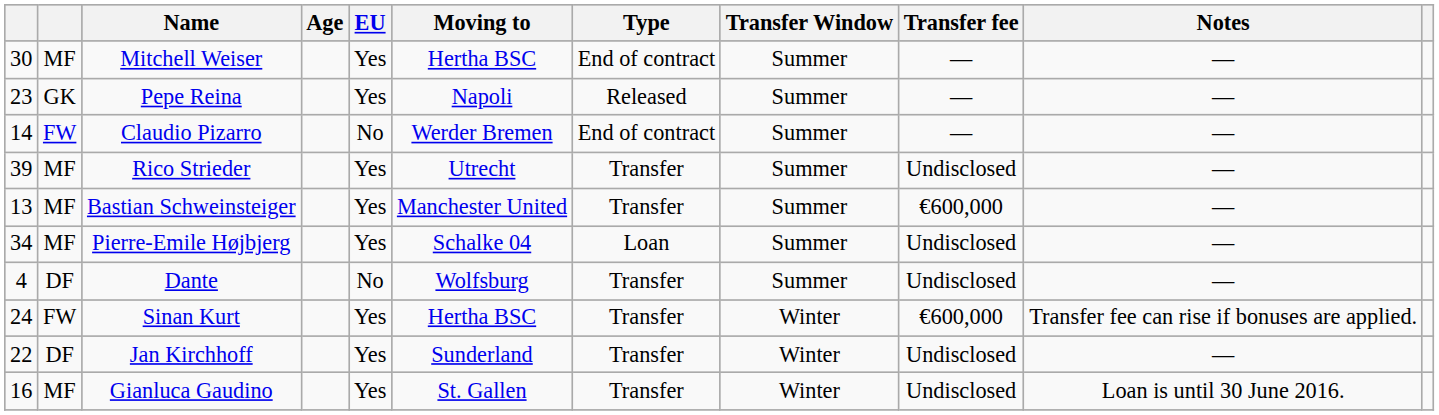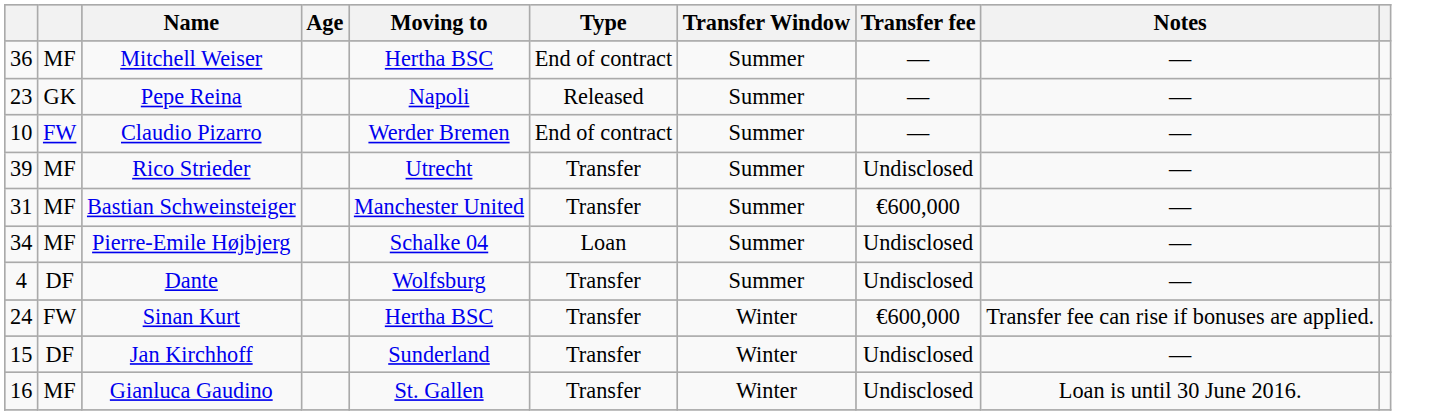- column: EU | Yes | Yes | No | Yes | Yes | Yes | No | Yes | Yes | Yes
Mitchell Weiser | column 1: 30 -> 36
Claudio Pizarro | column 1: 14 -> 10
Bastian Schweinsteiger | column 1: 13 -> 31
Jan Kirchhoff | column 1: 22 -> 15
